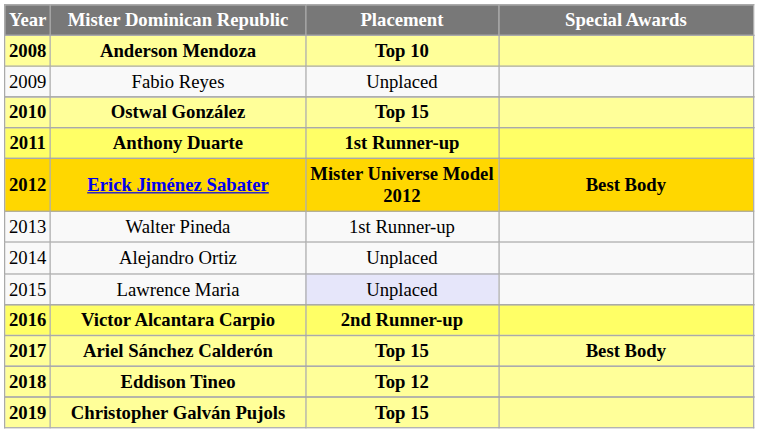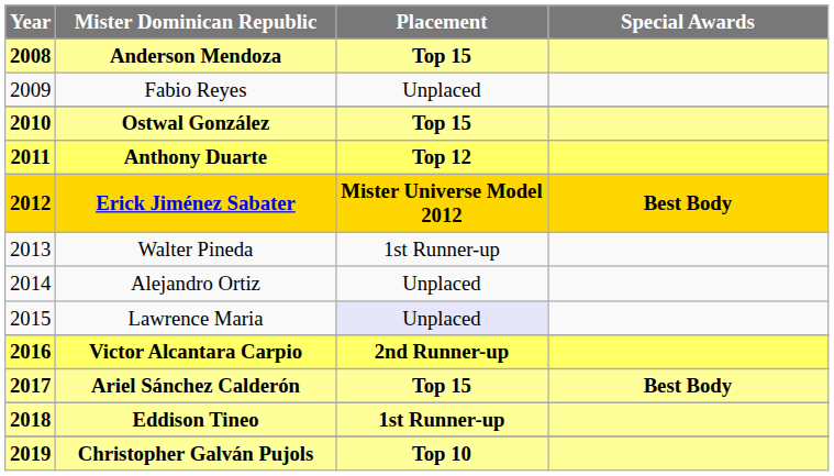Anderson Mendoza | Placement: Top 10 -> Top 15
Anthony Duarte | Placement: 1st Runner-up -> Top 12
Eddison Tineo | Placement: Top 12 -> 1st Runner-up
Christopher Galván Pujols | Placement: Top 15 -> Top 10
